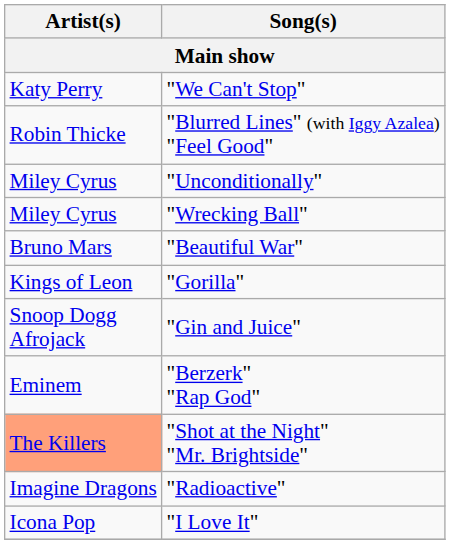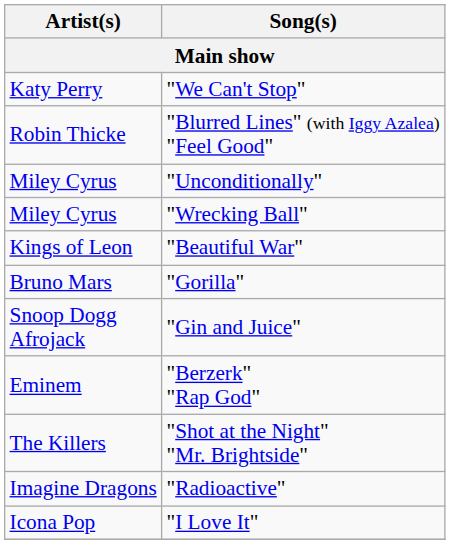"Beautiful War" | Artist(s): Bruno Mars -> Kings of Leon
"Gorilla" | Artist(s): Kings of Leon -> Bruno Mars
"Shot at the Night" "Mr. Brightside" | Artist(s): lightsalmon background -> no background
